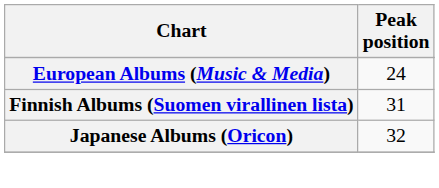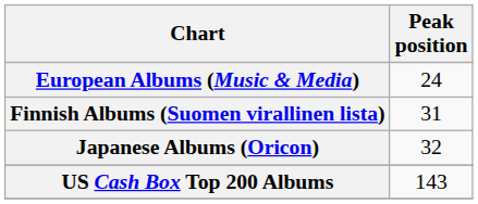+ row: US Cash Box Top 200 Albums | 143
